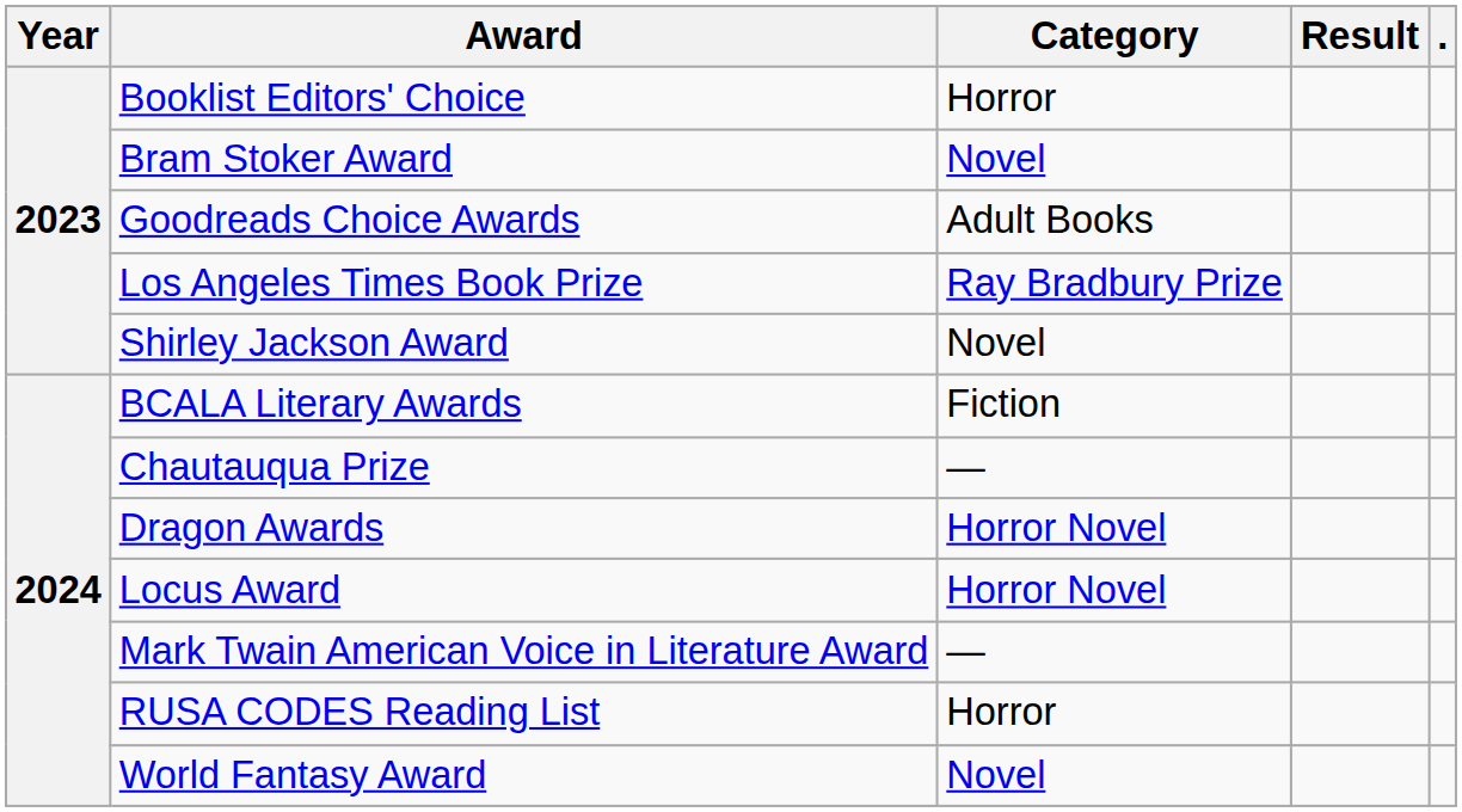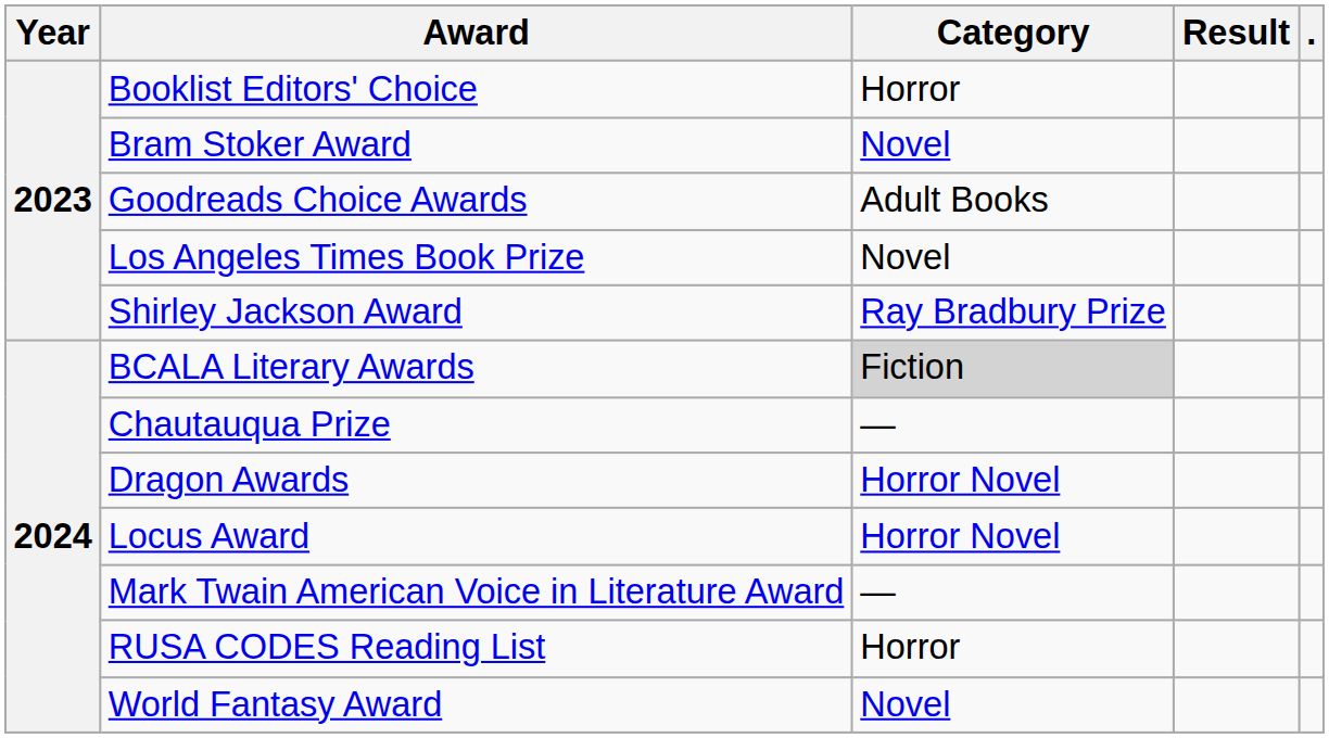Los Angeles Times Book Prize | Category: Ray Bradbury Prize -> Novel
Shirley Jackson Award | Category: Novel -> Ray Bradbury Prize
BCALA Literary Awards | Category: no background -> lightgrey background
